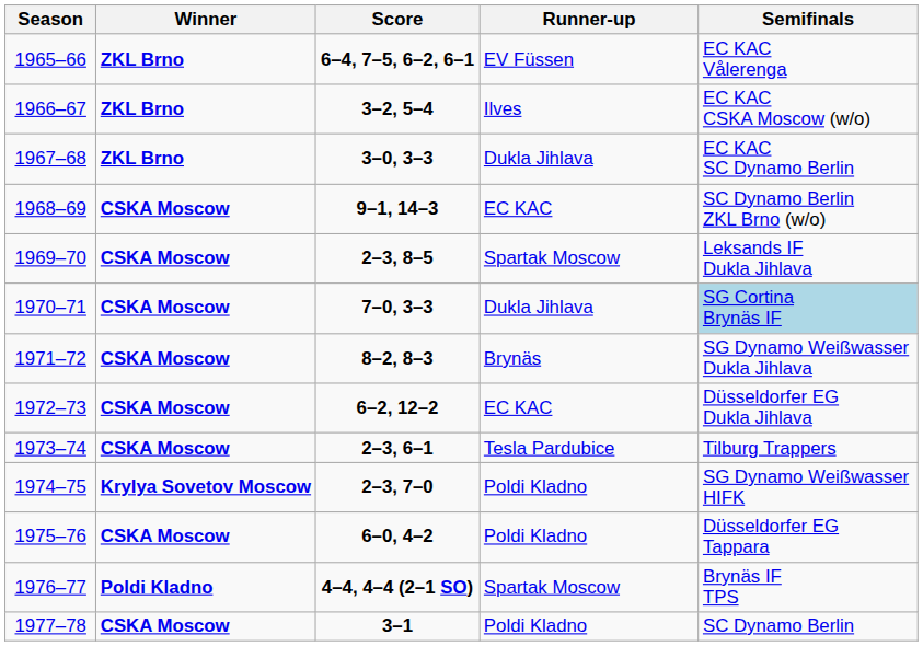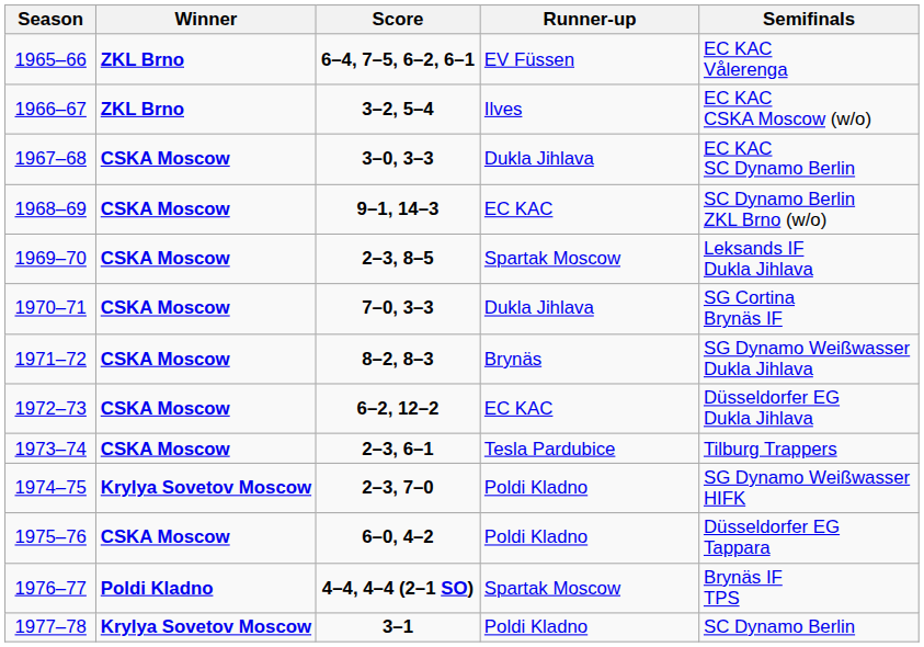1967–68 | Winner: ZKL Brno -> CSKA Moscow
1970–71 | Semifinals: lightblue background -> no background
1977–78 | Winner: CSKA Moscow -> Krylya Sovetov Moscow
